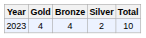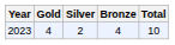columns swapped: Silver <-> Bronze
